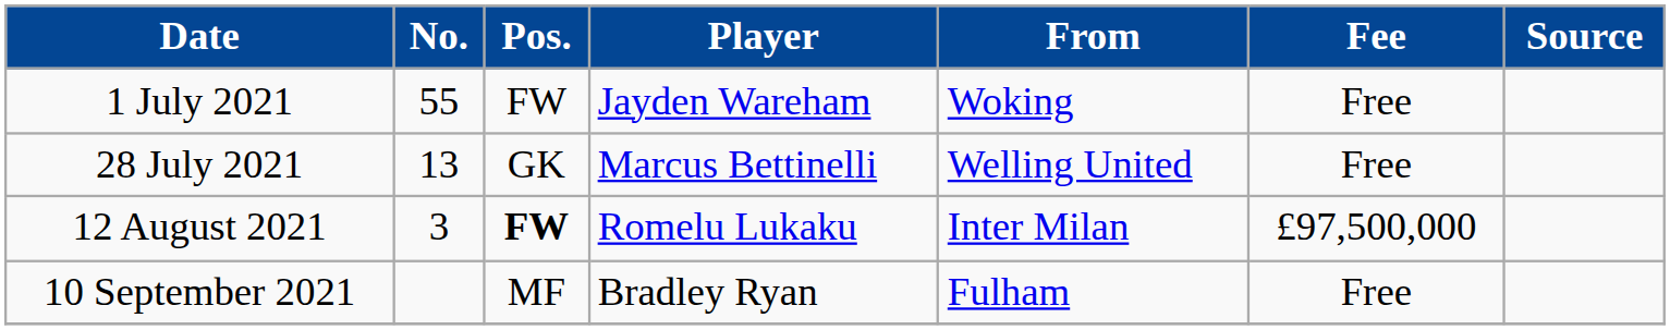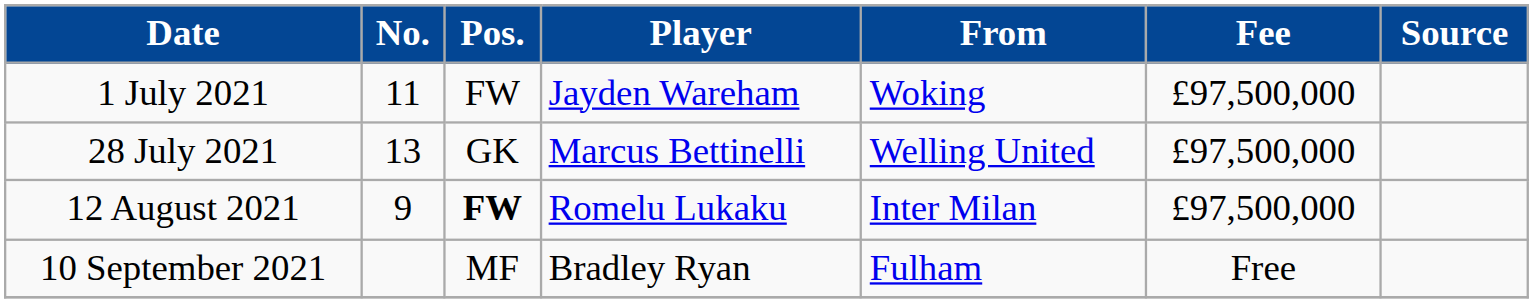1 July 2021 | No.: 55 -> 11
1 July 2021 | Fee: Free -> £97,500,000
28 July 2021 | Fee: Free -> £97,500,000
12 August 2021 | No.: 3 -> 9
